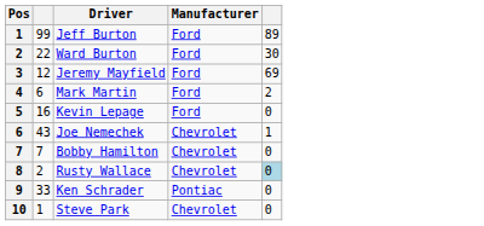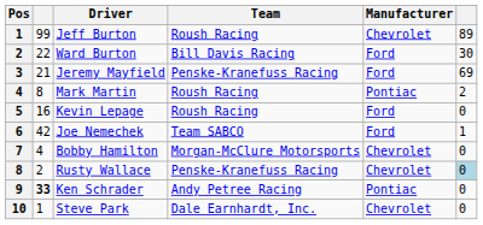+ column: Team | Roush Racing | Bill Davis Racing | Penske-Kranefuss Racing | Roush Racing | Roush Racing | Team SABCO | Morgan-McClure Motorsports | Penske-Kranefuss Racing | Andy Petree Racing | Dale Earnhardt, Inc.
Jeff Burton | Manufacturer: Ford -> Chevrolet
Jeremy Mayfield | column 2: 12 -> 21
Mark Martin | column 2: 6 -> 8
Mark Martin | Manufacturer: Ford -> Pontiac
Joe Nemechek | column 2: 43 -> 42
Joe Nemechek | Manufacturer: Chevrolet -> Ford
Bobby Hamilton | column 2: 7 -> 4
Ken Schrader | column 2: normal -> bold
